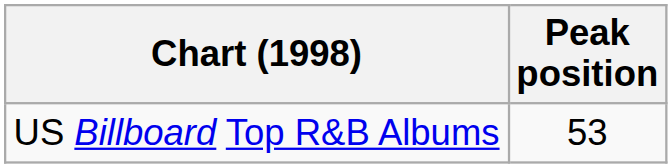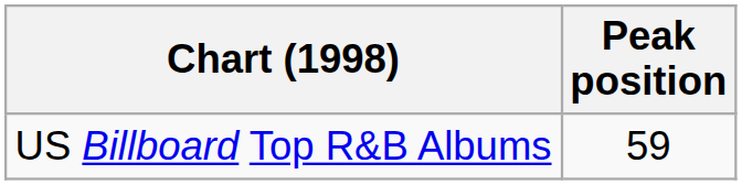US Billboard Top R&B Albums | Peak position: 53 -> 59
